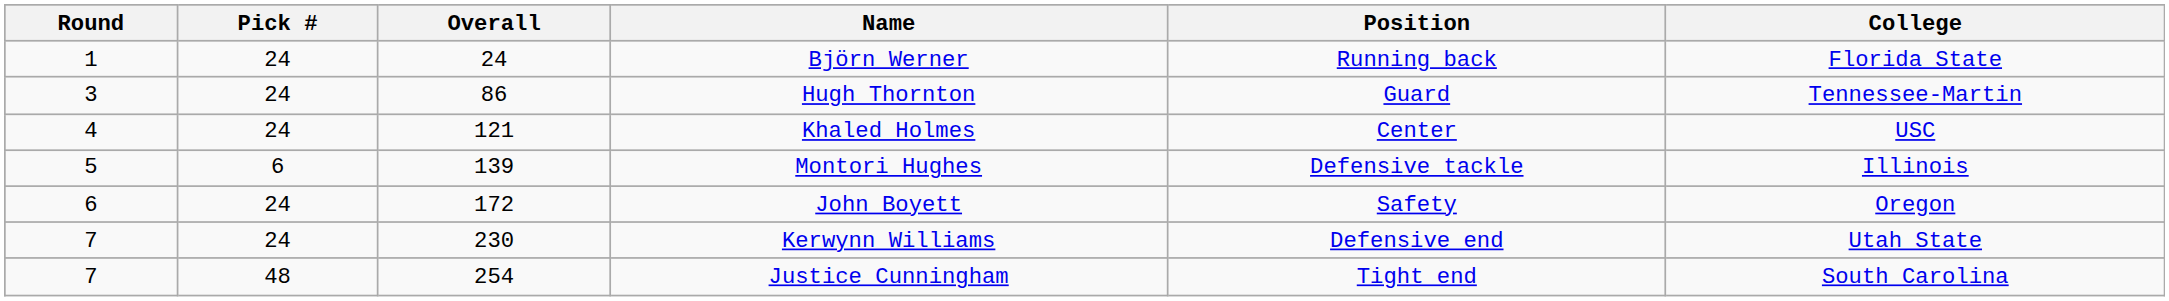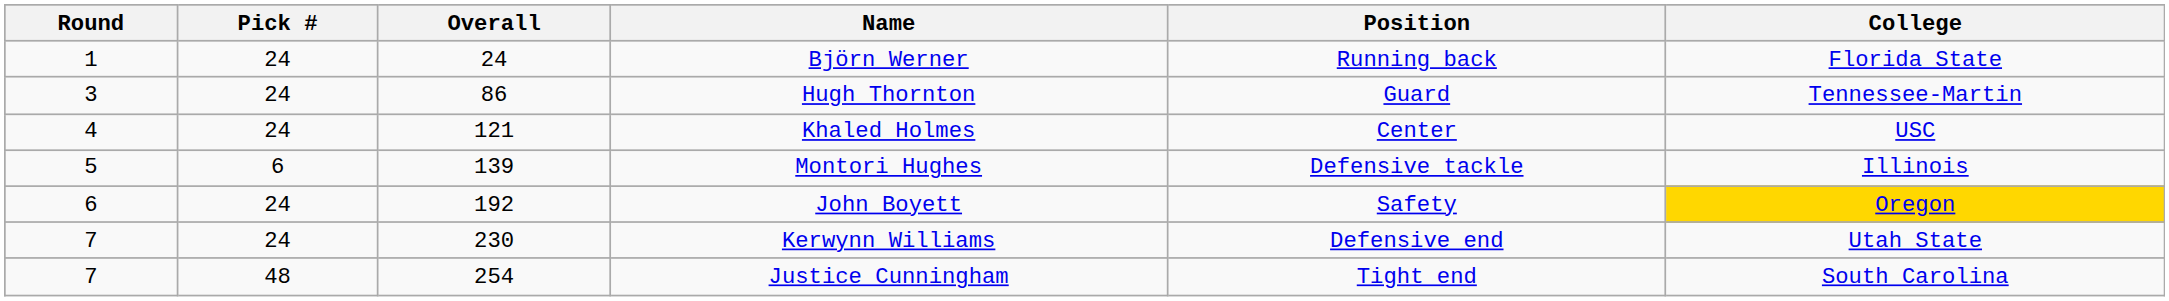John Boyett | Overall: 172 -> 192
John Boyett | College: no background -> gold background
